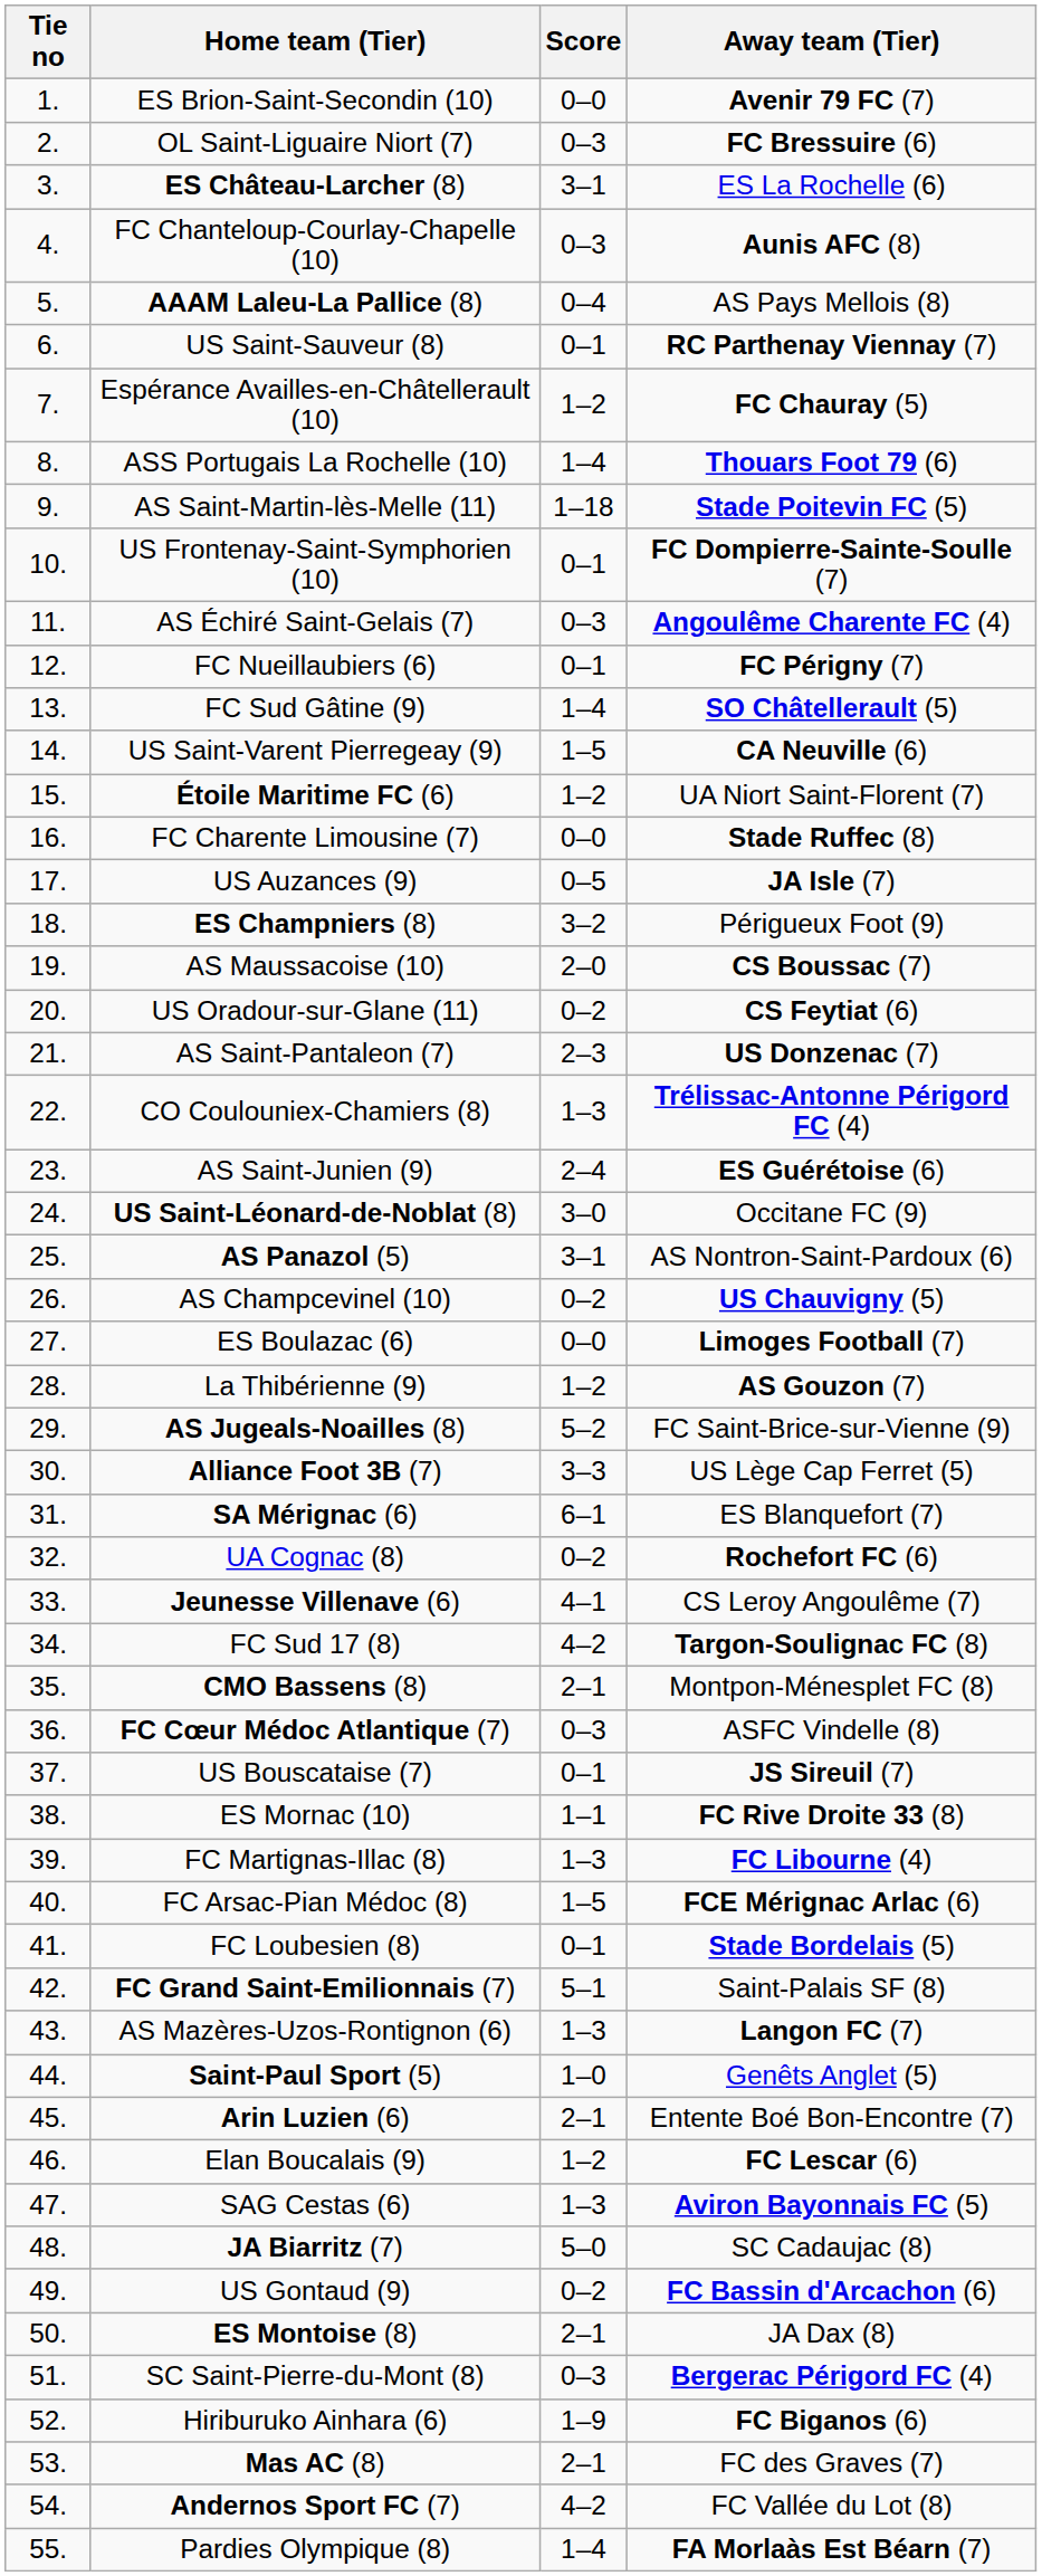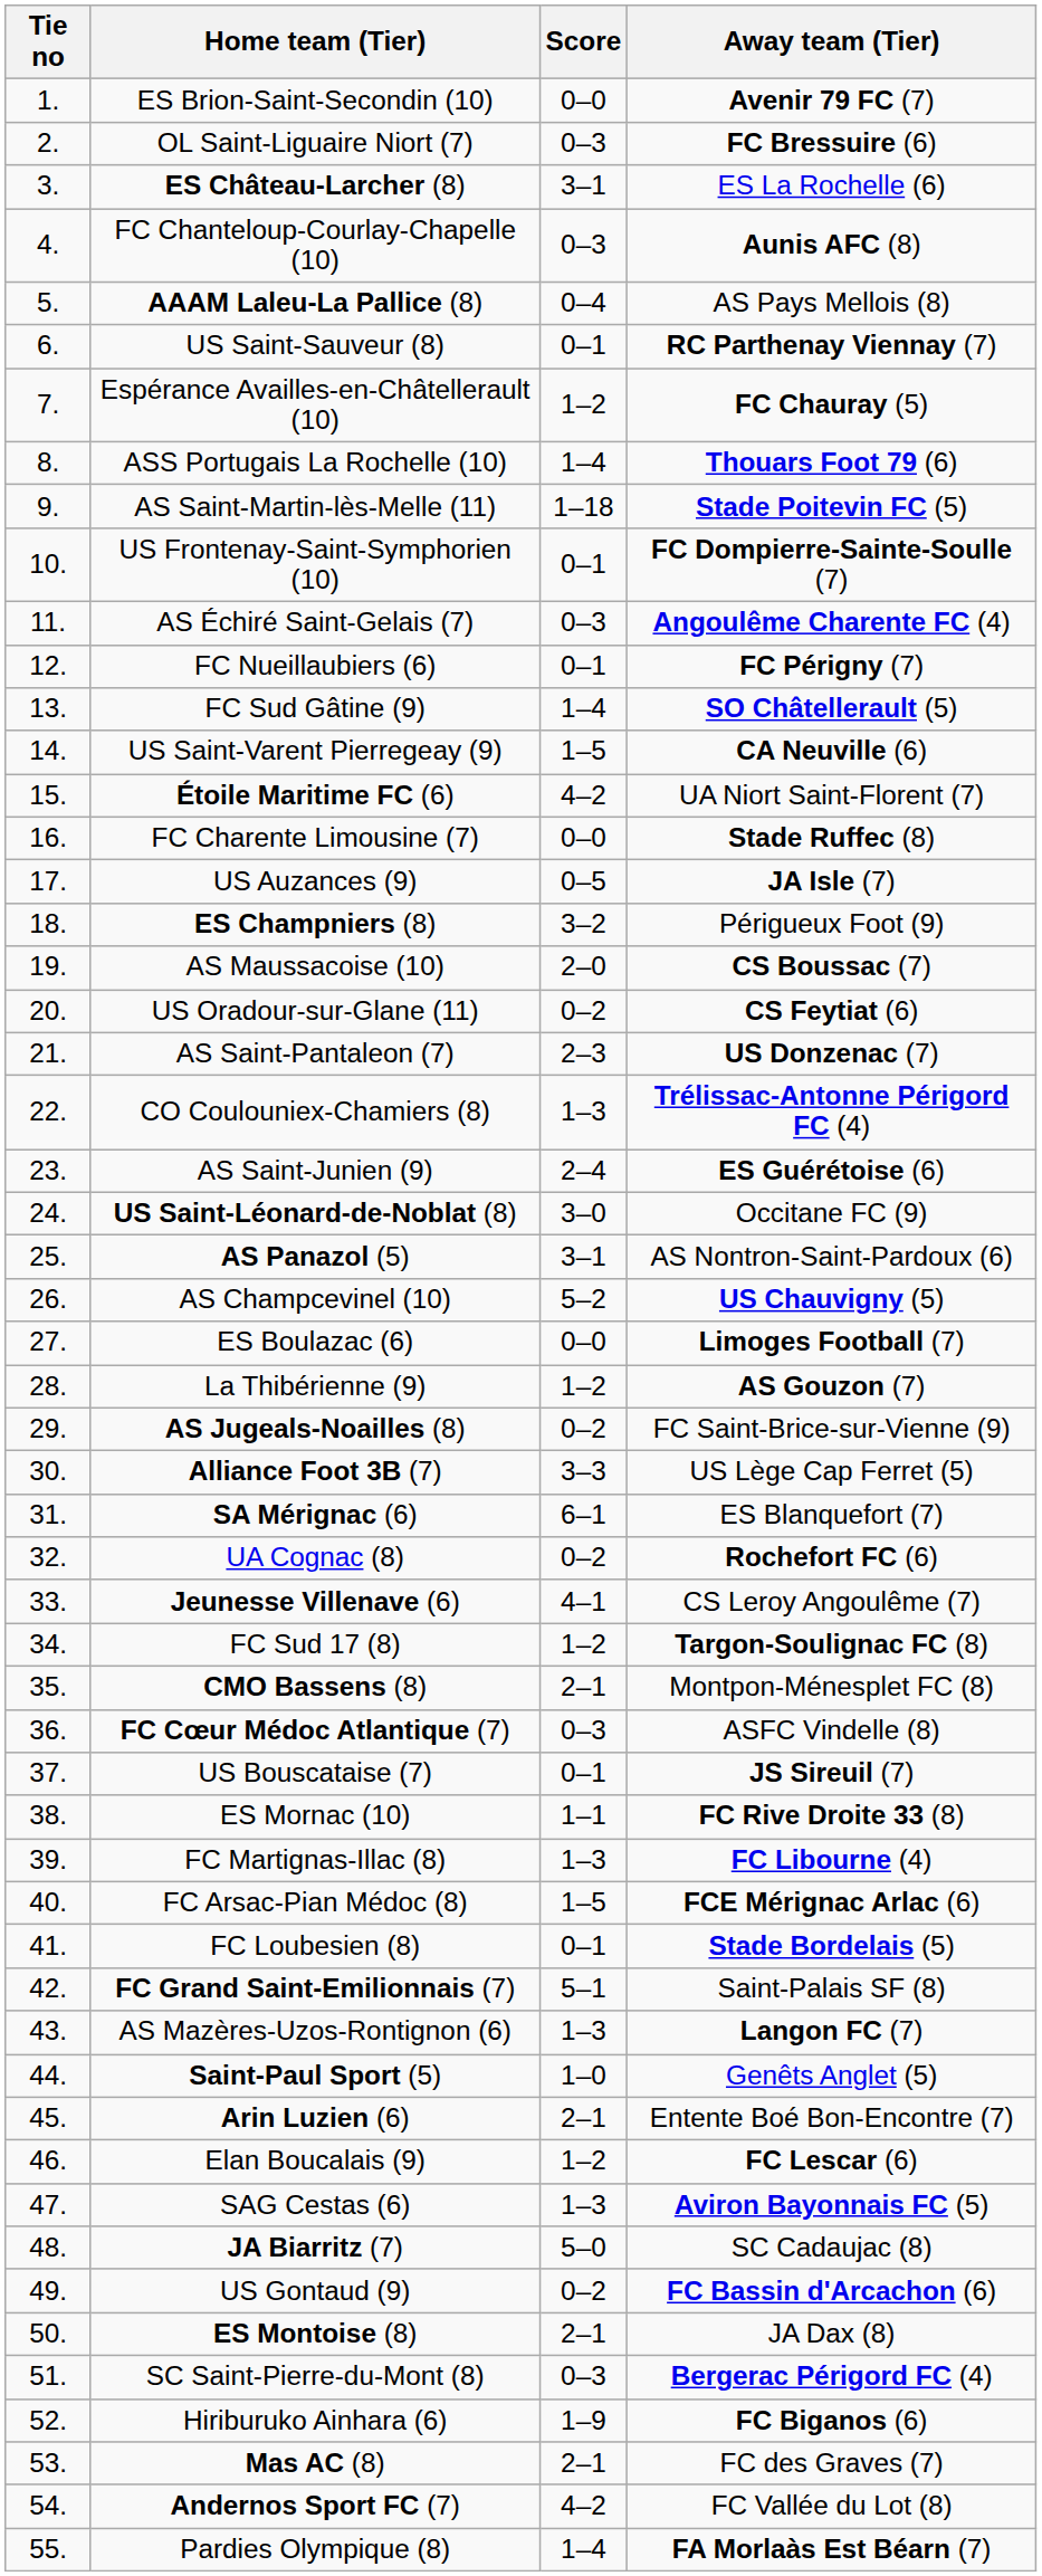Étoile Maritime FC (6) | Score: 1–2 -> 4–2
AS Champcevinel (10) | Score: 0–2 -> 5–2
AS Jugeals-Noailles (8) | Score: 5–2 -> 0–2
FC Sud 17 (8) | Score: 4–2 -> 1–2
